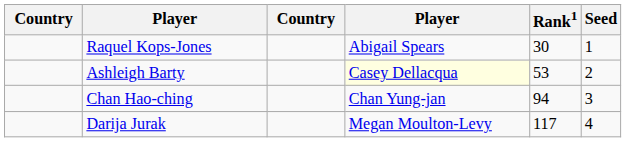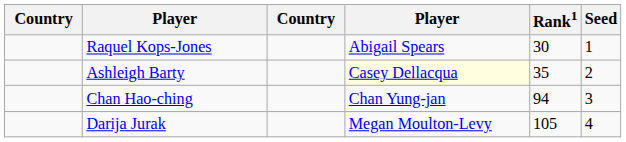Ashleigh Barty | Rank1: 53 -> 35
Darija Jurak | Rank1: 117 -> 105
